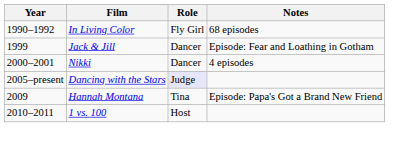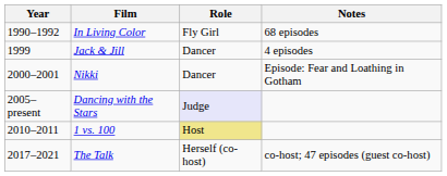Jack & Jill | Notes: Episode: Fear and Loathing in Gotham -> 4 episodes
Nikki | Notes: 4 episodes -> Episode: Fear and Loathing in Gotham
- row: 2009 | Hannah Montana | Tina | Episode: Papa's Got a Brand New Friend
1 vs. 100 | Role: no background -> khaki background
+ row: 2017–2021 | The Talk | Herself (co-host) | co-host; 47 episodes (guest co-host)
